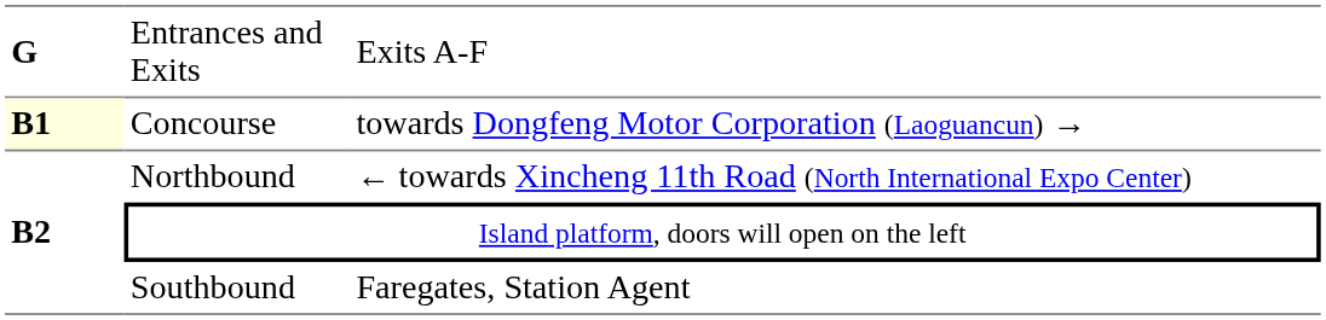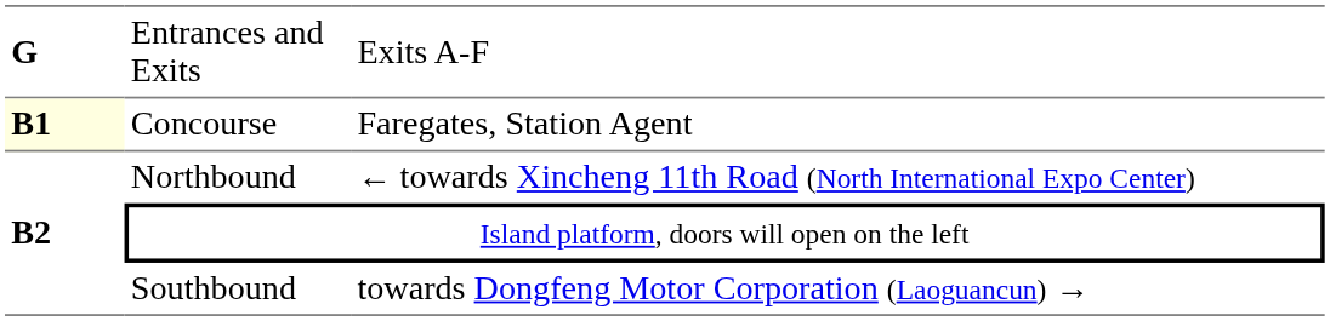Concourse | column 3: towards Dongfeng Motor Corporation (Laoguancun) → -> Faregates, Station Agent
Southbound | column 3: Faregates, Station Agent -> towards Dongfeng Motor Corporation (Laoguancun) →
